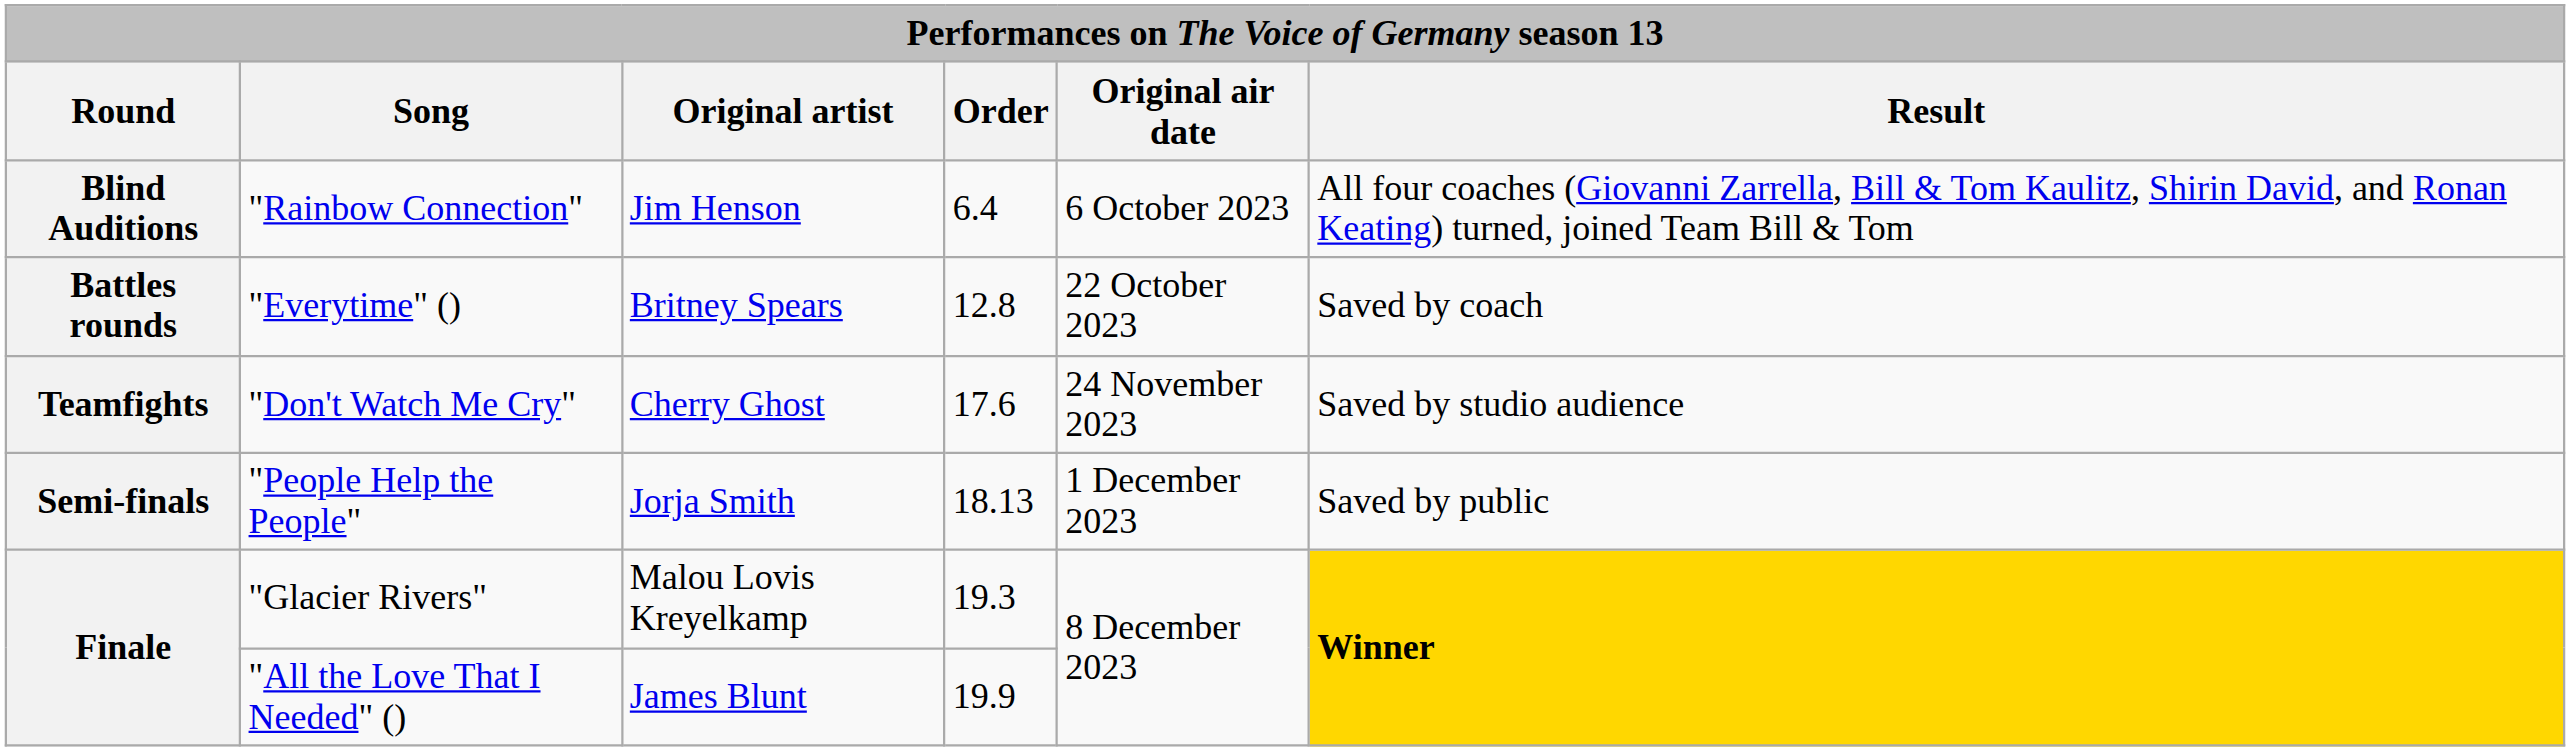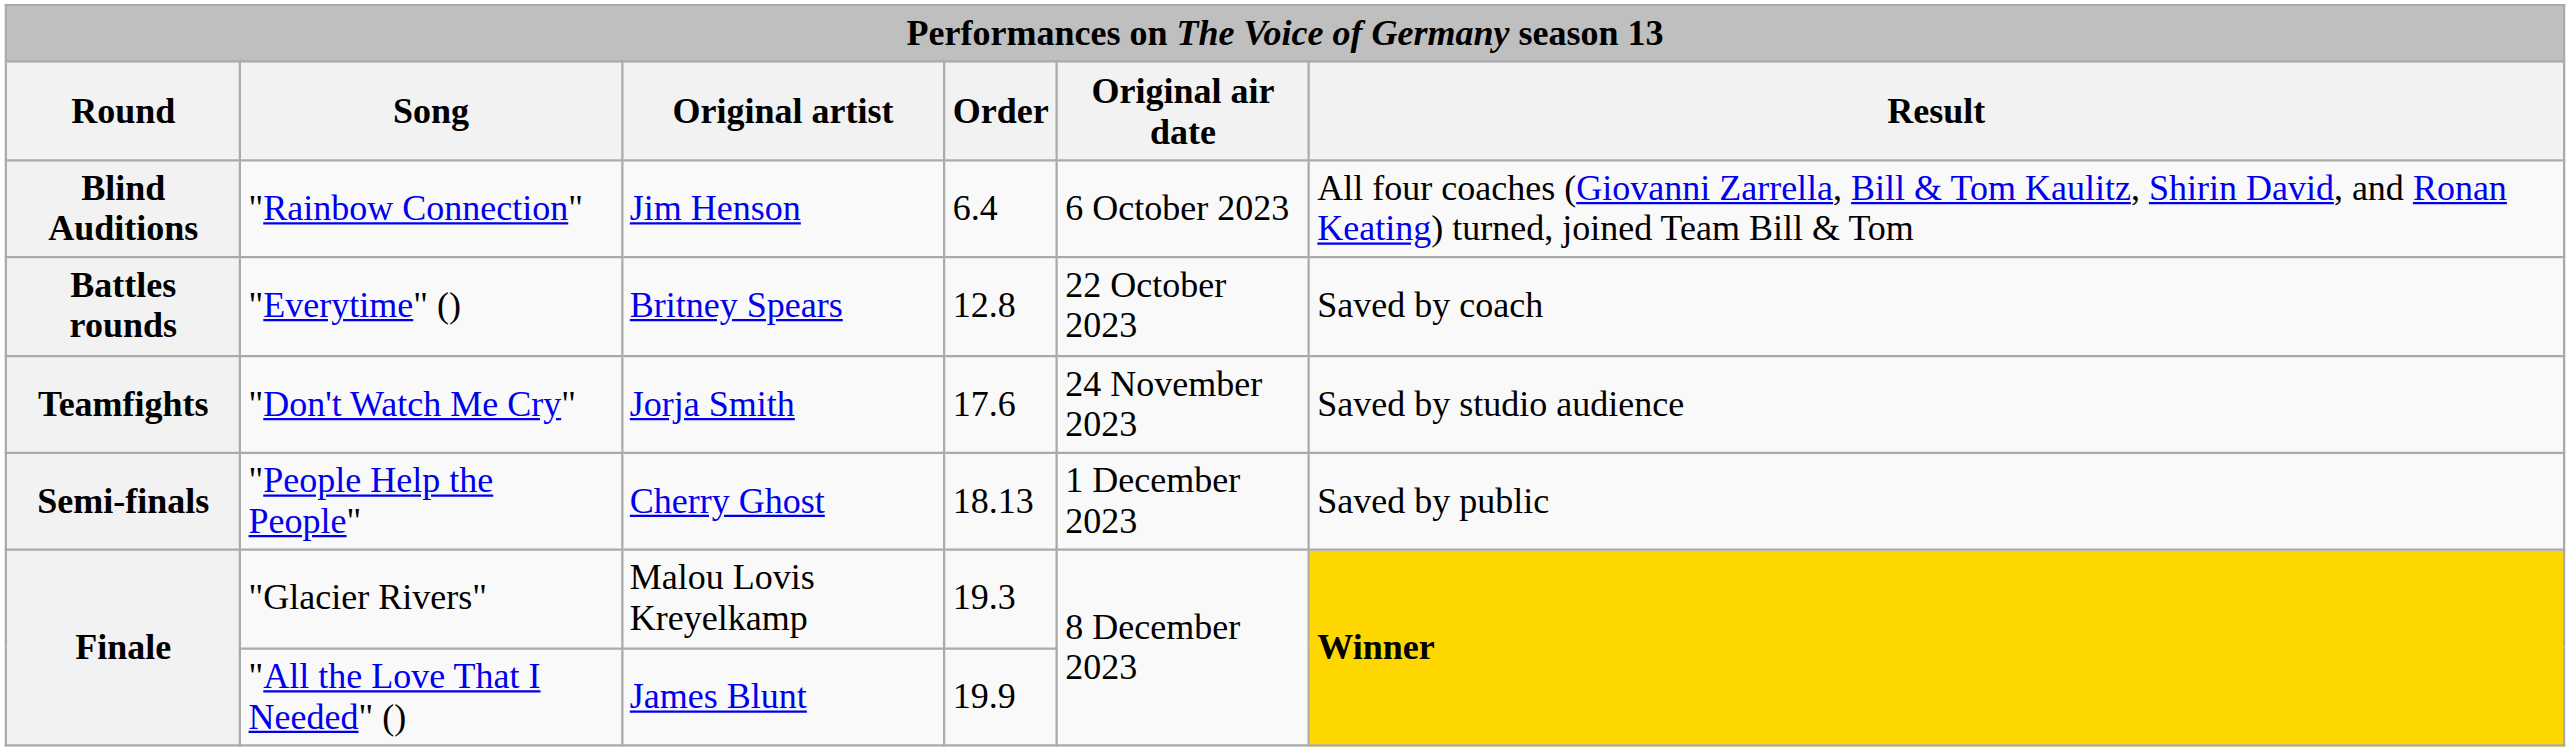"Don't Watch Me Cry" | Original artist: Cherry Ghost -> Jorja Smith
"People Help the People" | Original artist: Jorja Smith -> Cherry Ghost
